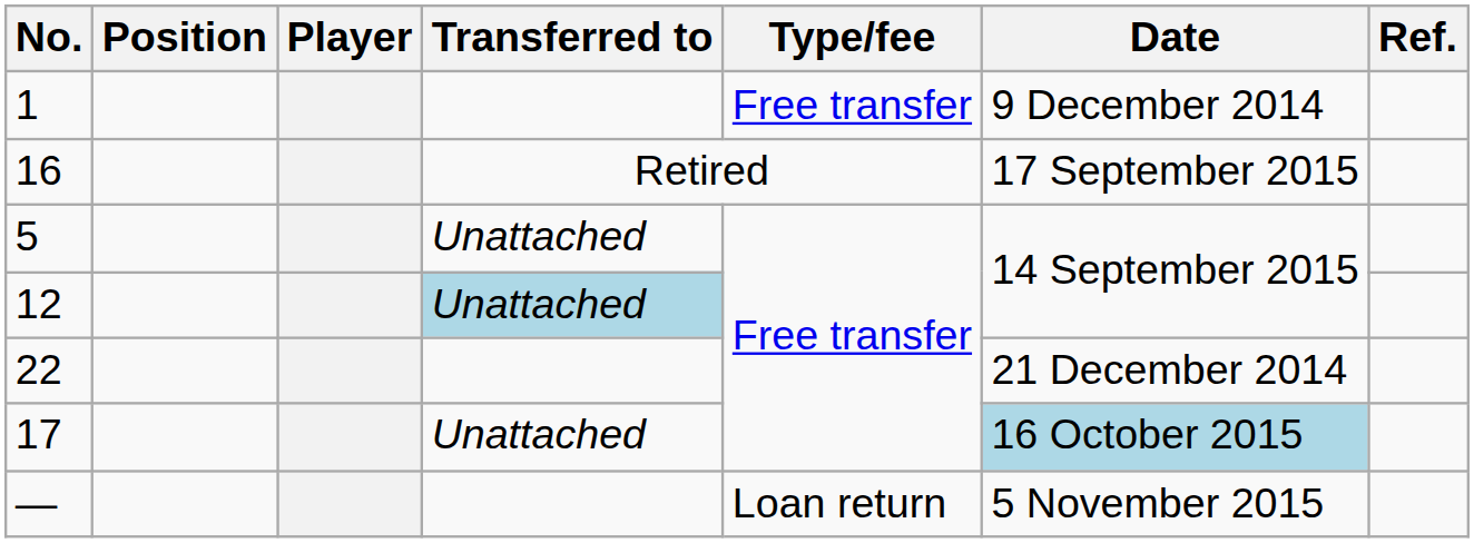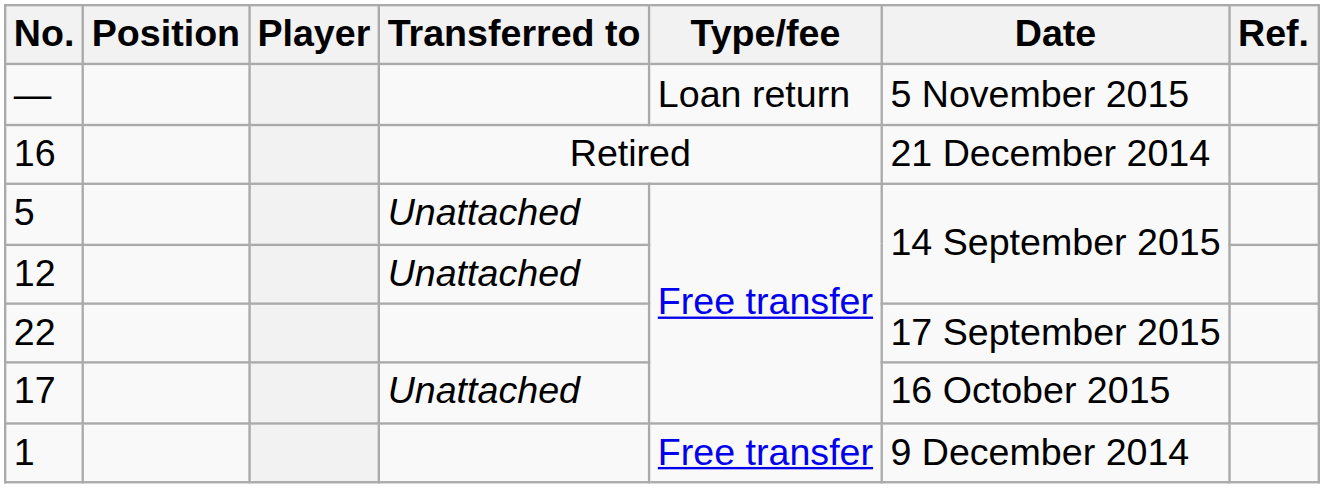rows swapped: 1 <-> —
16 | Date: 17 September 2015 -> 21 December 2014
12 | Transferred to: lightblue background -> no background
22 | Date: 21 December 2014 -> 17 September 2015
17 | Date: lightblue background -> no background
